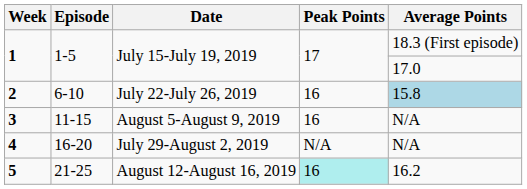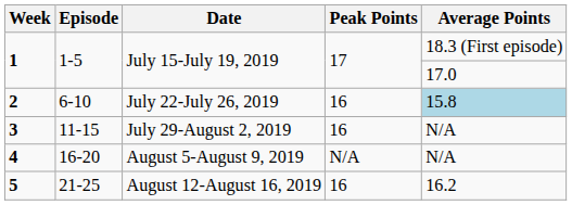3 | Date: August 5-August 9, 2019 -> July 29-August 2, 2019
4 | Date: July 29-August 2, 2019 -> August 5-August 9, 2019
5 | Peak Points: paleturquoise background -> no background
